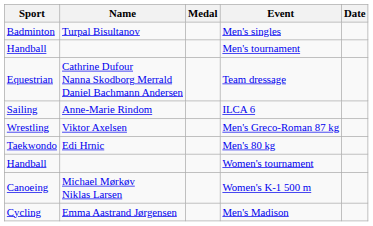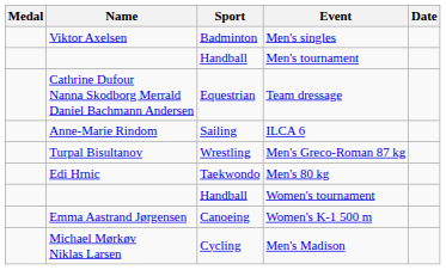columns swapped: Medal <-> Sport
Men's singles | Name: Turpal Bisultanov -> Viktor Axelsen
Men's Greco-Roman 87 kg | Name: Viktor Axelsen -> Turpal Bisultanov
Women's K-1 500 m | Name: Michael Mørkøv Niklas Larsen -> Emma Aastrand Jørgensen
Men's Madison | Name: Emma Aastrand Jørgensen -> Michael Mørkøv Niklas Larsen
